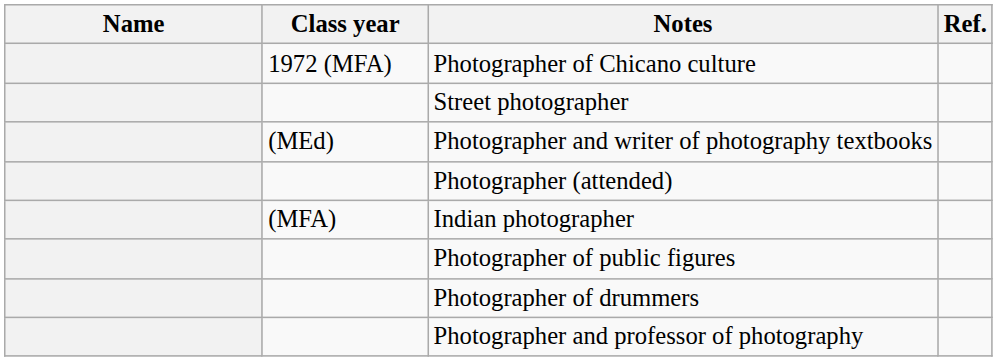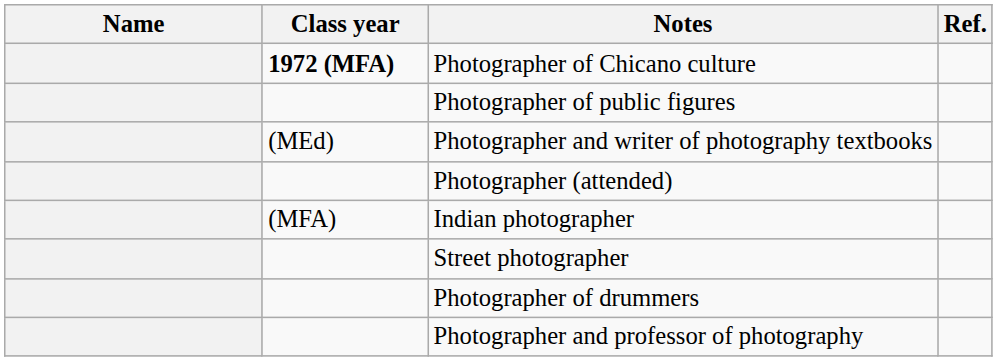Photographer of Chicano culture | Class year: normal -> bold
rows swapped: Street photographer <-> Photographer of public figures
